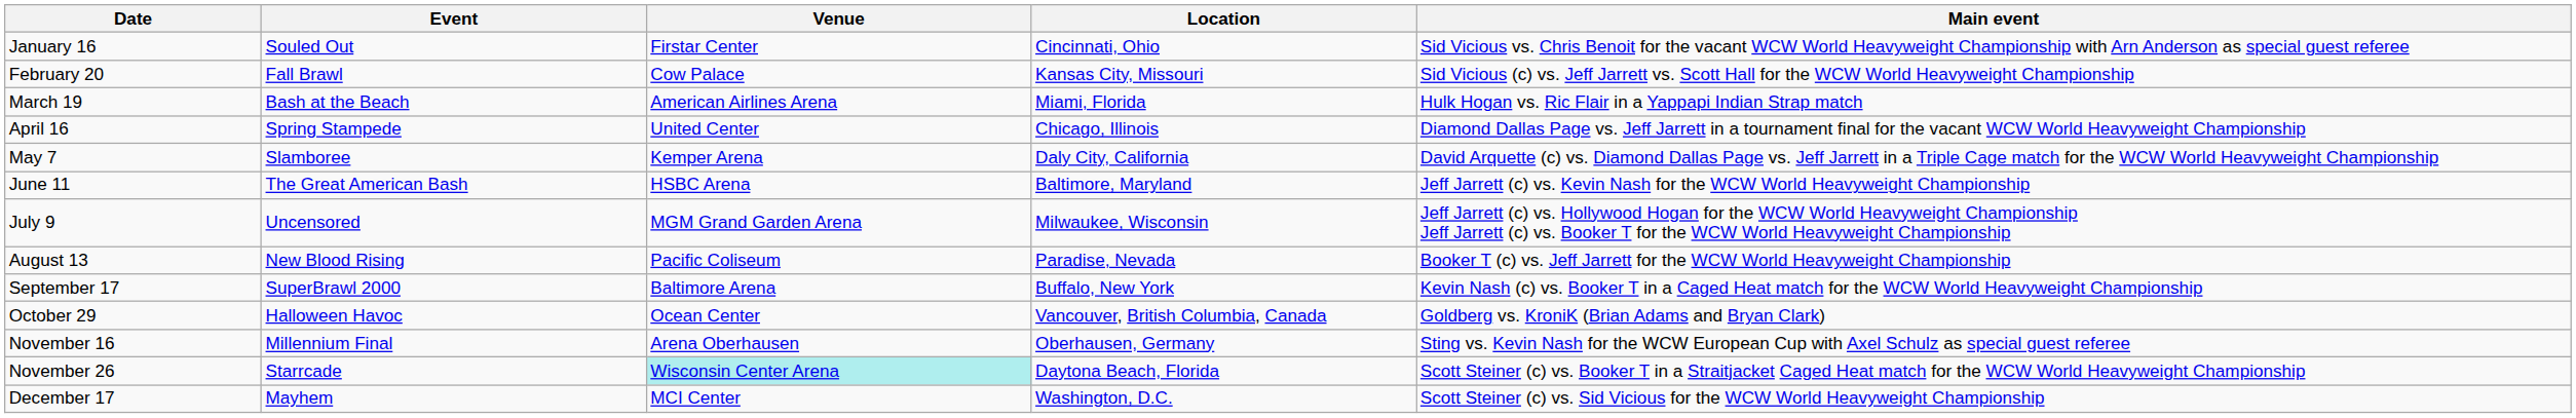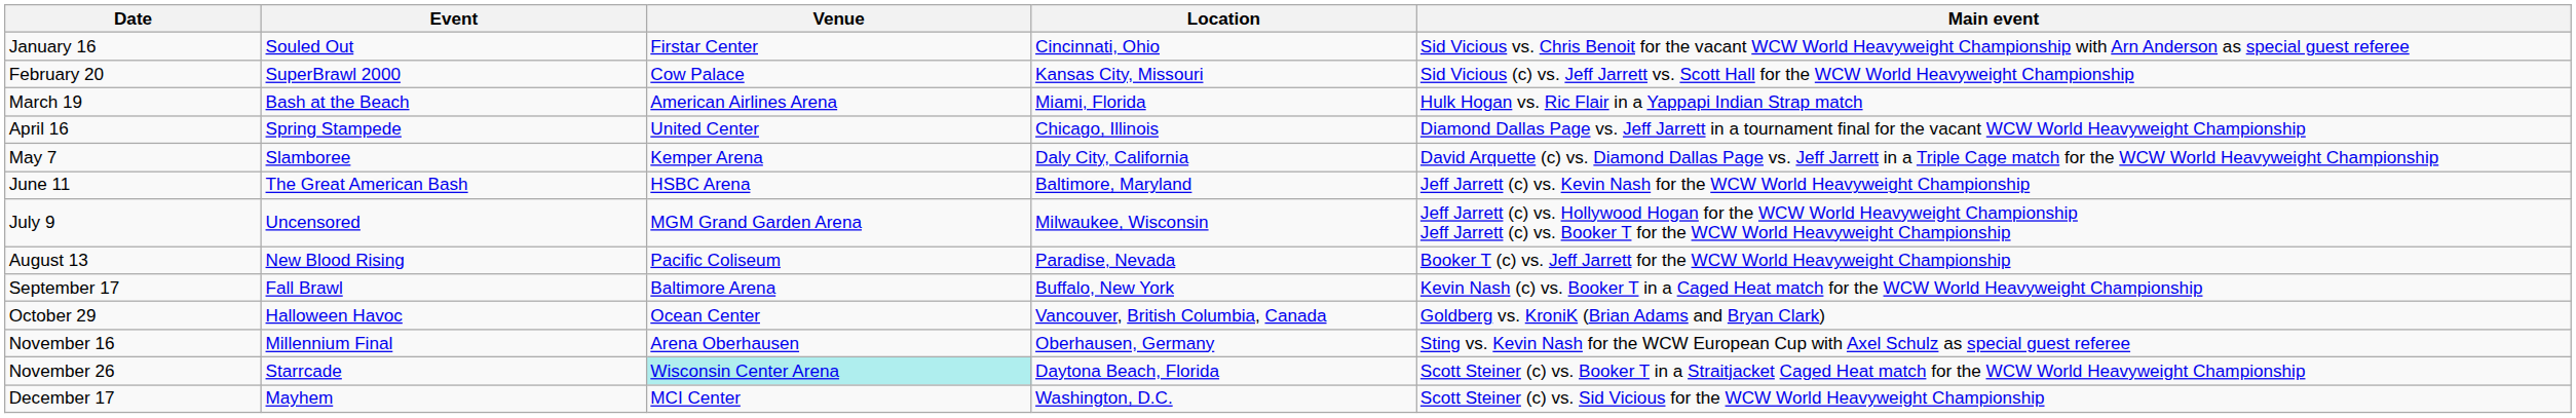February 20 | Event: Fall Brawl -> SuperBrawl 2000
September 17 | Event: SuperBrawl 2000 -> Fall Brawl
